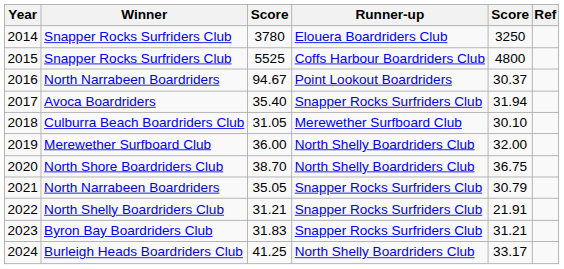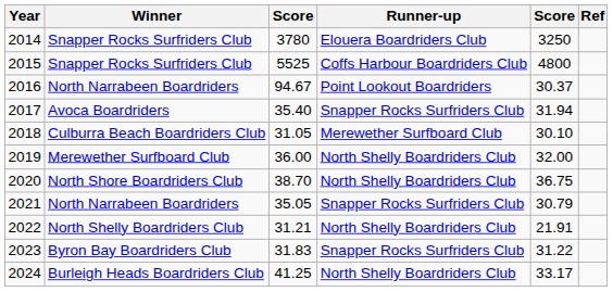2022 | Runner-up: Snapper Rocks Surfriders Club -> North Shelly Boardriders Club
2023 | column 5: 31.21 -> 31.22
